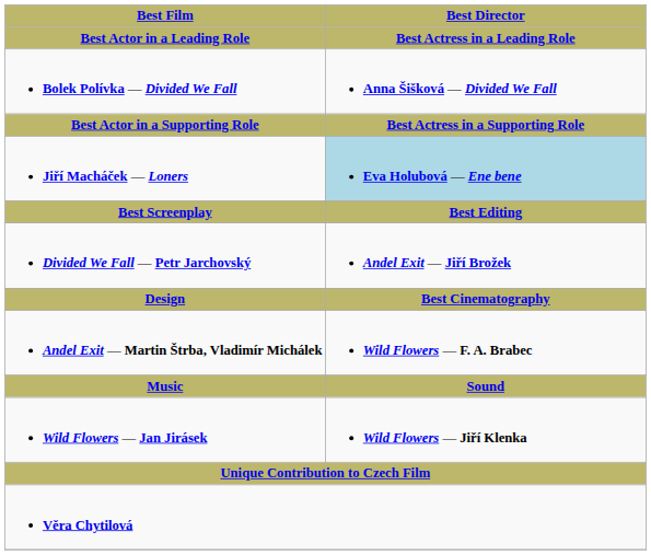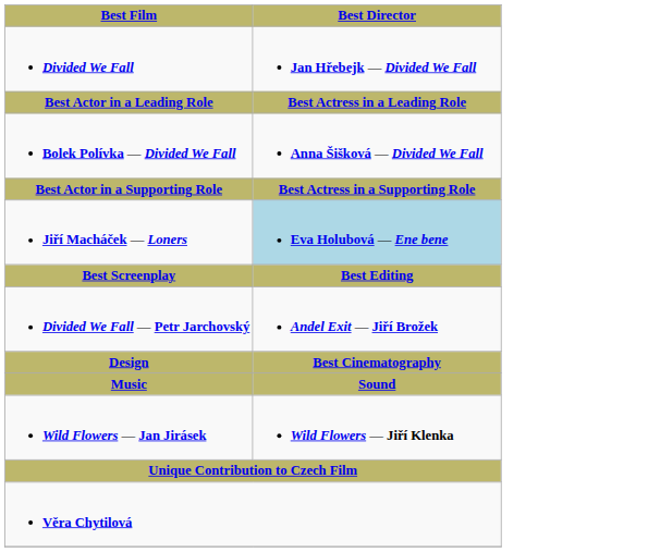+ row: Divided We Fall | Jan Hřebejk — Divided We Fall
- row: Andel Exit — Martin Štrba, Vladimír Michálek | Wild Flowers — F. A. Brabec
